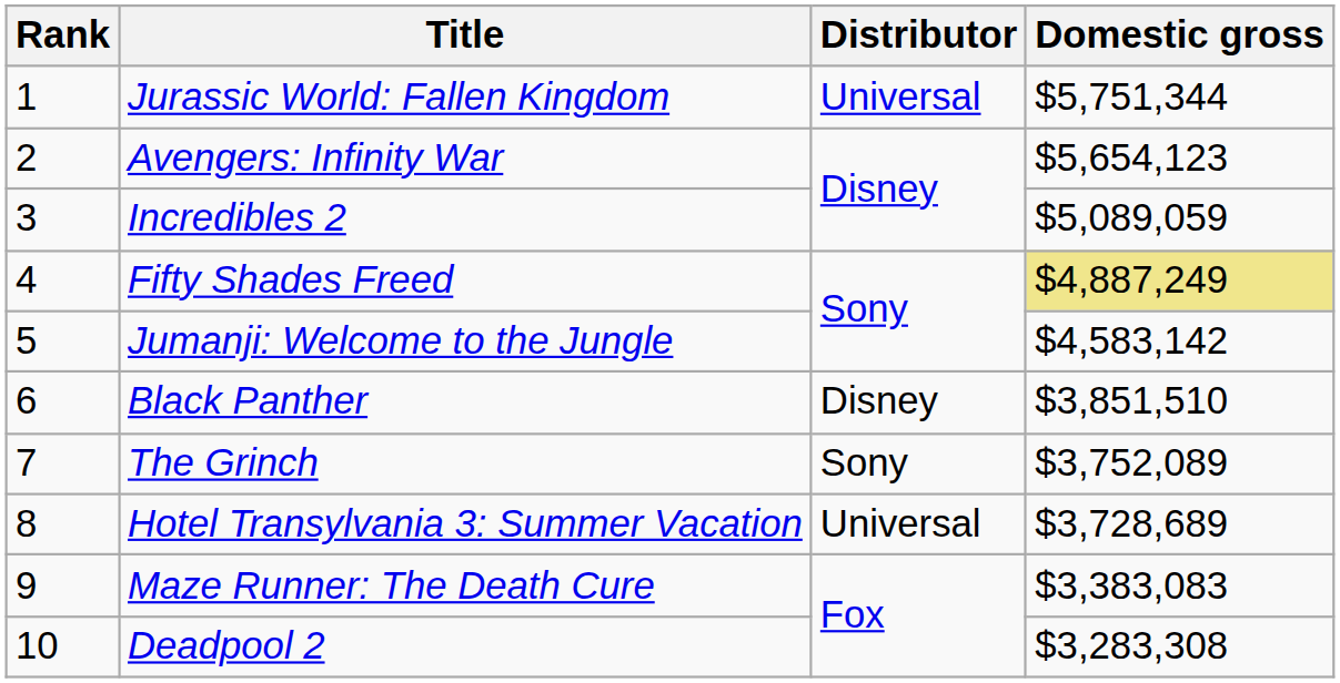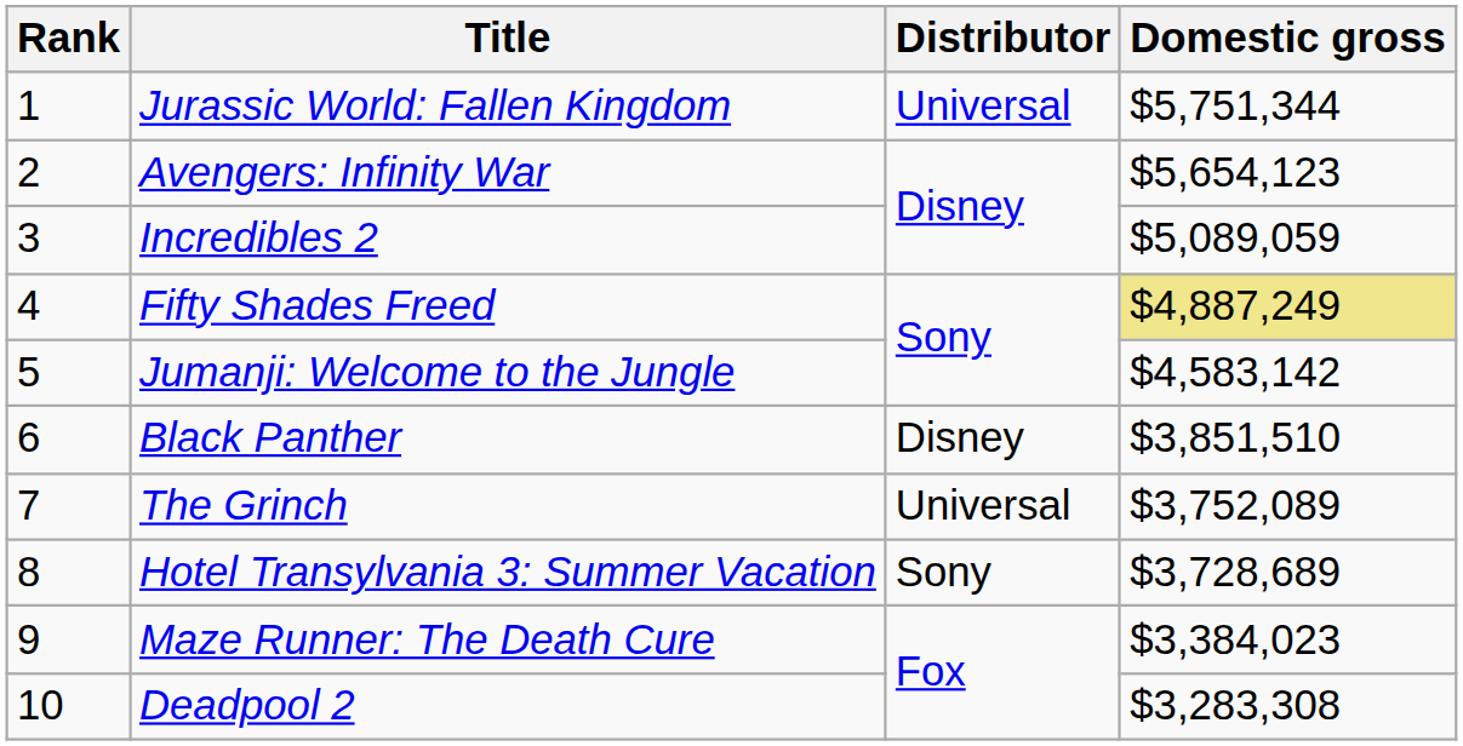The Grinch | Distributor: Sony -> Universal
Hotel Transylvania 3: Summer Vacation | Distributor: Universal -> Sony
Maze Runner: The Death Cure | Domestic gross: $3,383,083 -> $3,384,023
